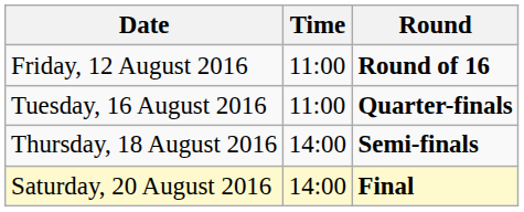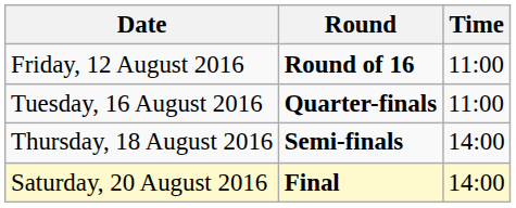columns swapped: Time <-> Round
